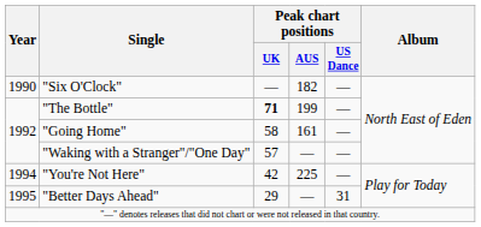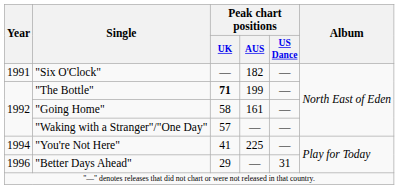"Six O'Clock" | Year: 1990 -> 1991
"You're Not Here" | Peak chart positions / UK: 42 -> 41
"Better Days Ahead" | Year: 1995 -> 1996
